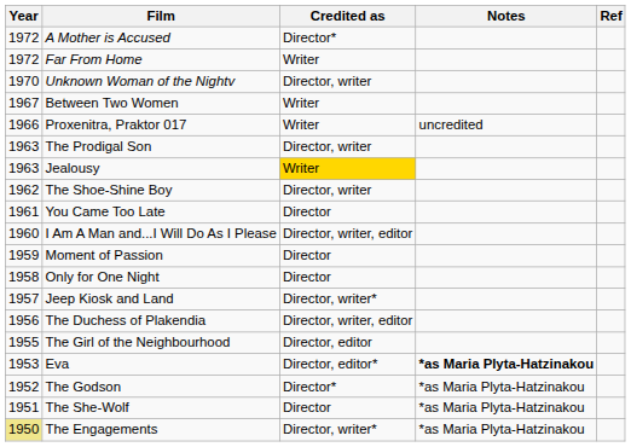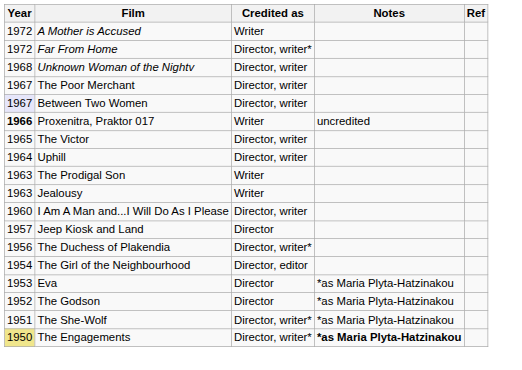A Mother is Accused | Credited as: Director* -> Writer
Far From Home | Credited as: Writer -> Director, writer*
Unknown Woman of the Nightv | Year: 1970 -> 1968
+ row: 1967 | The Poor Merchant | Director, writer
Between Two Women | Year: no background -> lavender background
Between Two Women | Credited as: Writer -> Director, writer
Proxenitra, Praktor 017 | Year: normal -> bold
+ row: 1965 | The Victor | Director, writer
+ row: 1964 | Uphill | Director, writer
The Prodigal Son | Credited as: Director, writer -> Writer
Jealousy | Credited as: gold background -> no background
- row: 1962 | The Shoe-Shine Boy | Director, writer
- row: 1961 | You Came Too Late | Director
I Am A Man and...I Will Do As I Please | Credited as: Director, writer, editor -> Director, writer
- row: 1959 | Moment of Passion | Director
- row: 1958 | Only for One Night | Director
Jeep Kiosk and Land | Credited as: Director, writer* -> Director
The Duchess of Plakendia | Credited as: Director, writer, editor -> Director, writer*
The Girl of the Neighbourhood | Year: 1955 -> 1954
Eva | Credited as: Director, editor* -> Director
Eva | Notes: bold -> normal
The Godson | Credited as: Director* -> Director
The She-Wolf | Credited as: Director -> Director, writer*
The Engagements | Notes: normal -> bold
